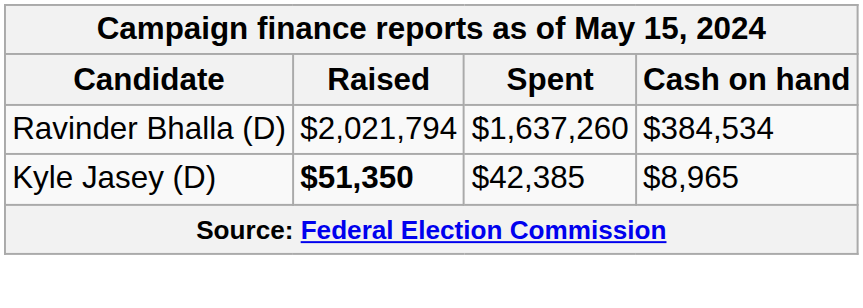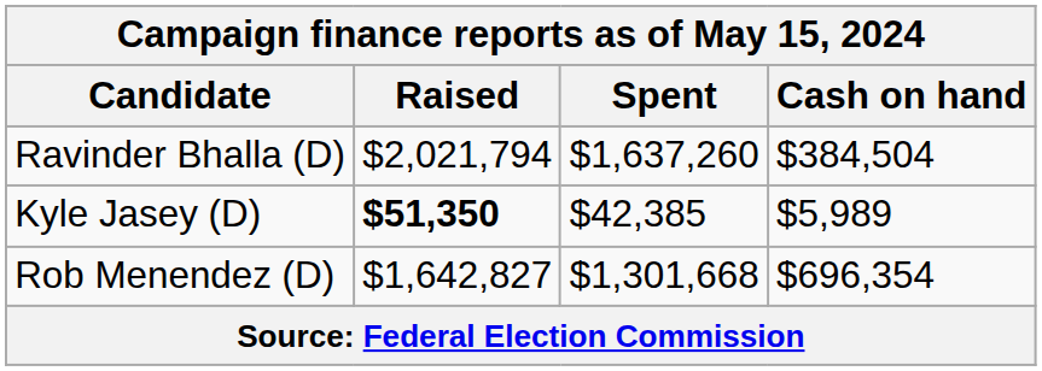Ravinder Bhalla (D) | Cash on hand: $384,534 -> $384,504
Kyle Jasey (D) | Cash on hand: $8,965 -> $5,989
+ row: Rob Menendez (D) | $1,642,827 | $1,301,668 | $696,354
